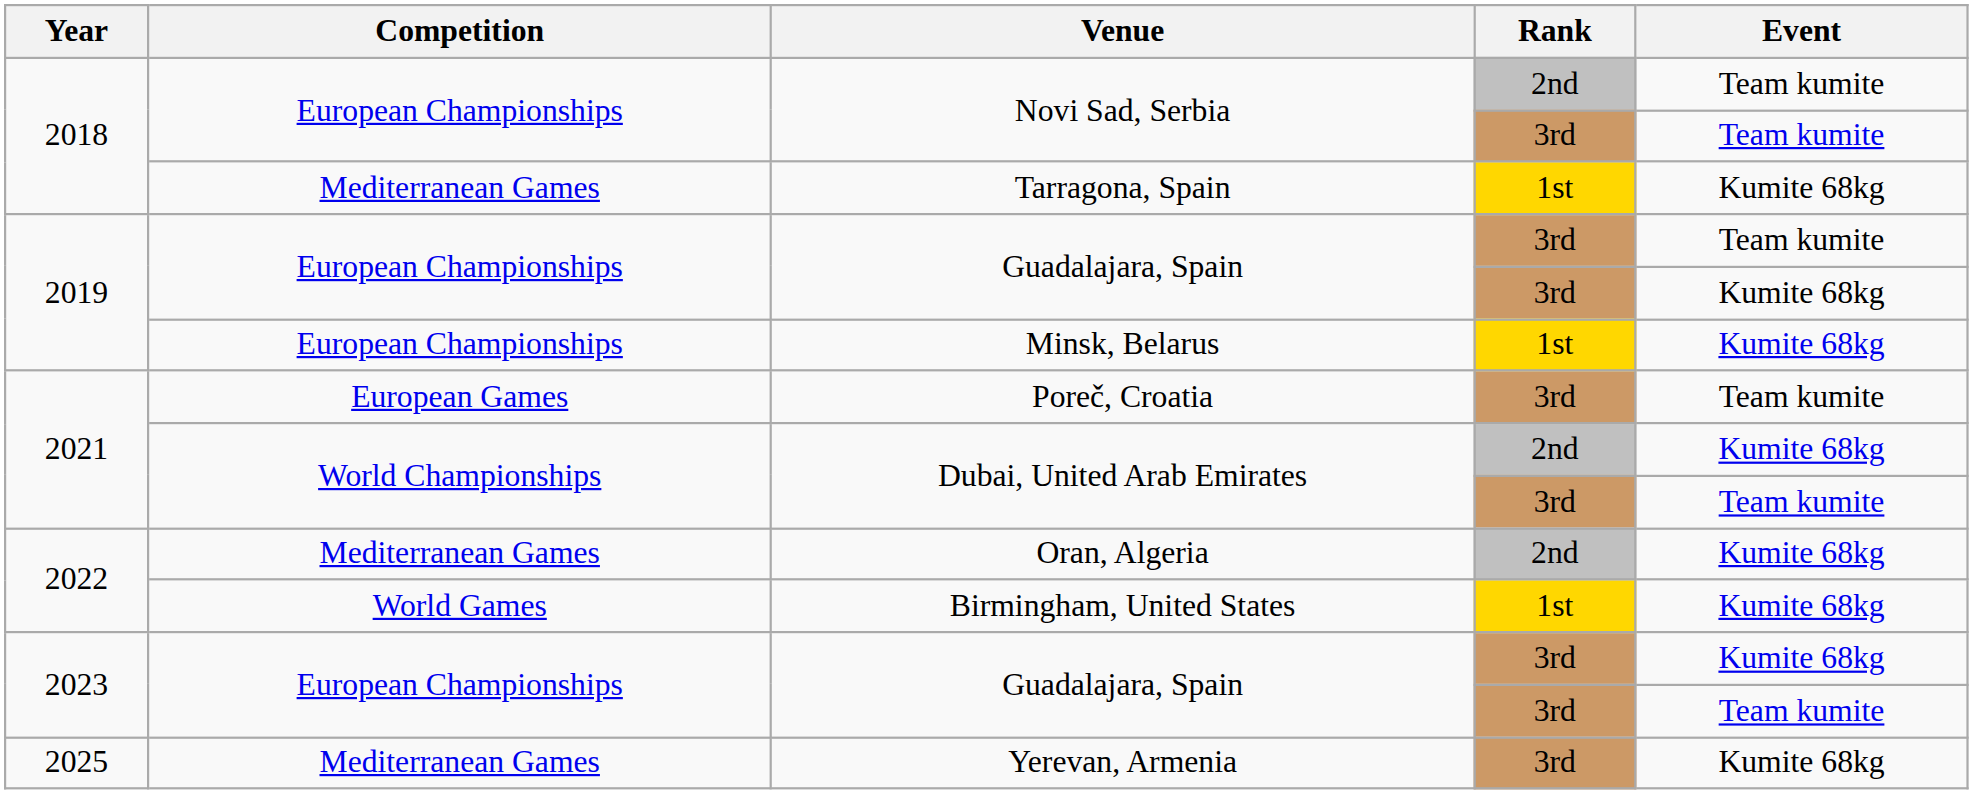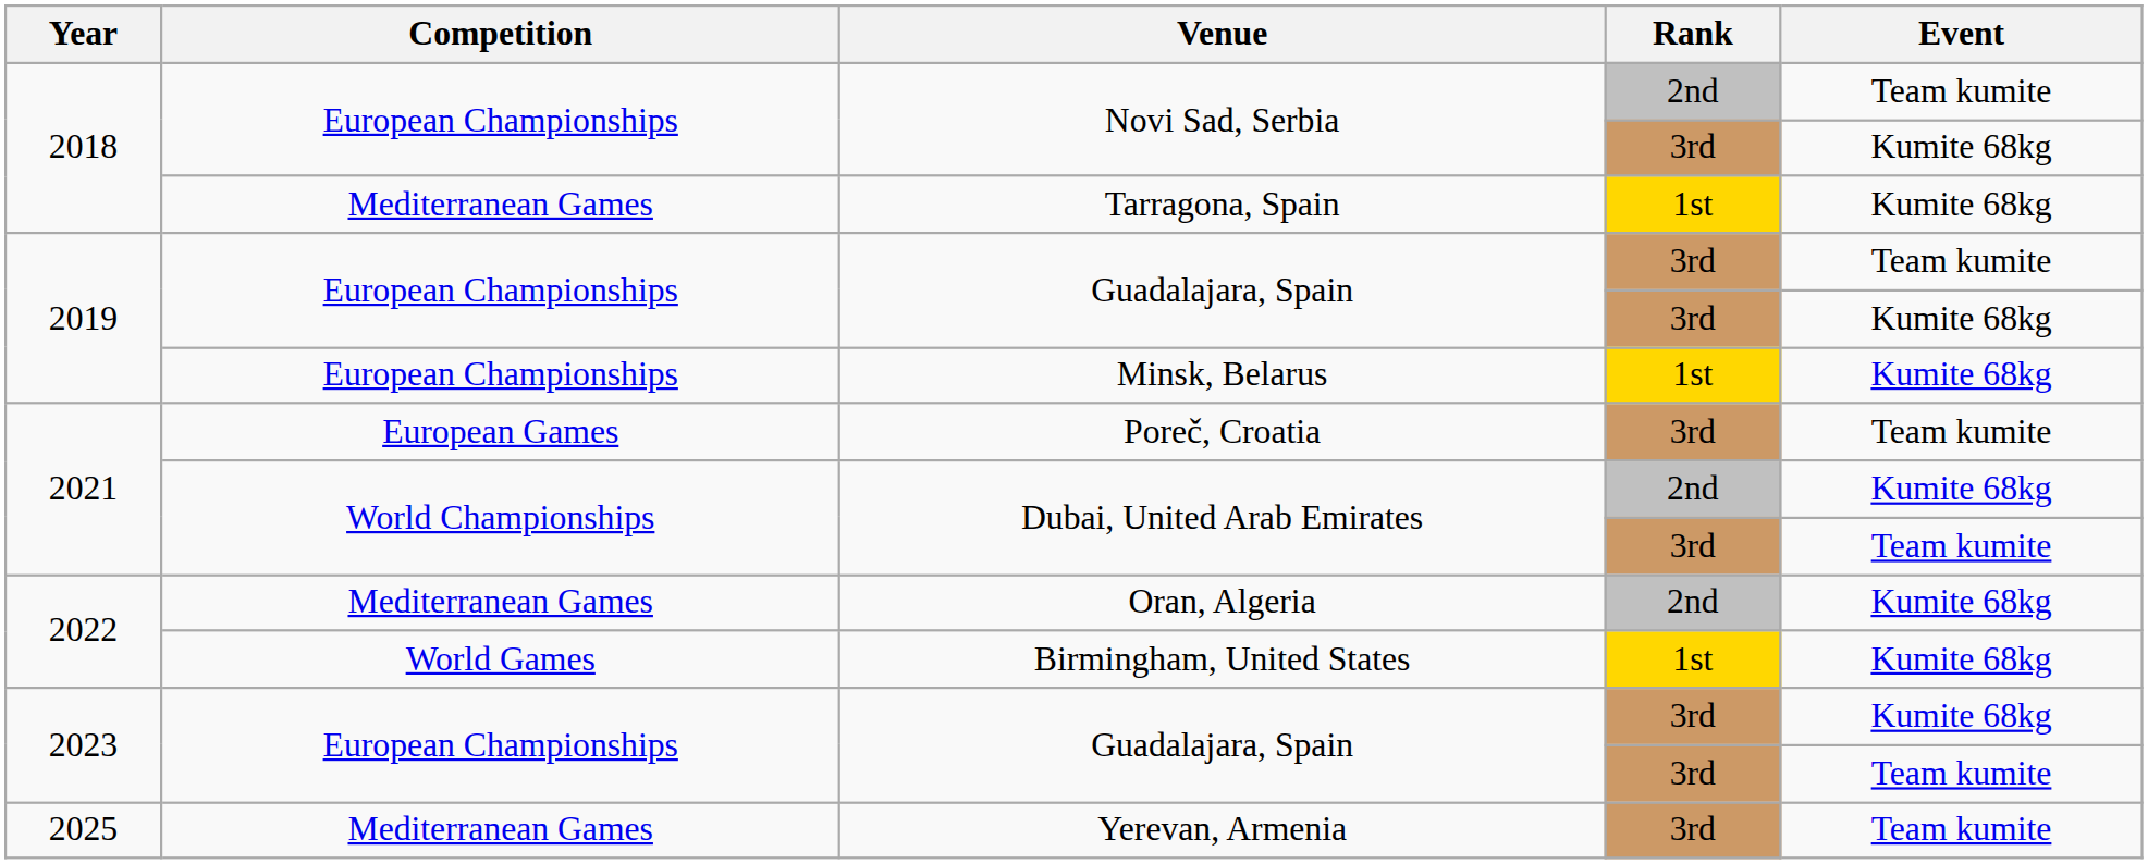Novi Sad, Serbia / 3rd | Event: Team kumite -> Kumite 68kg
Yerevan, Armenia | Event: Kumite 68kg -> Team kumite
